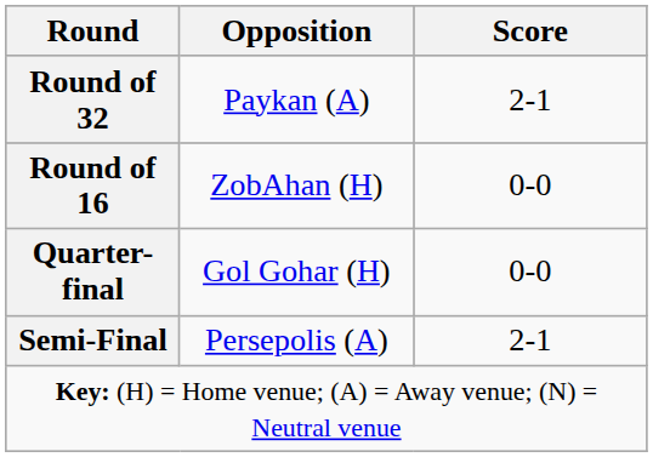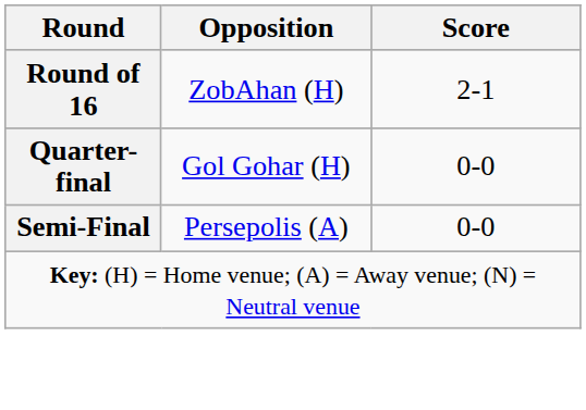- row: Round of 32 | Paykan (A) | 2-1
Round of 16 | Score: 0-0 -> 2-1
Semi-Final | Score: 2-1 -> 0-0
